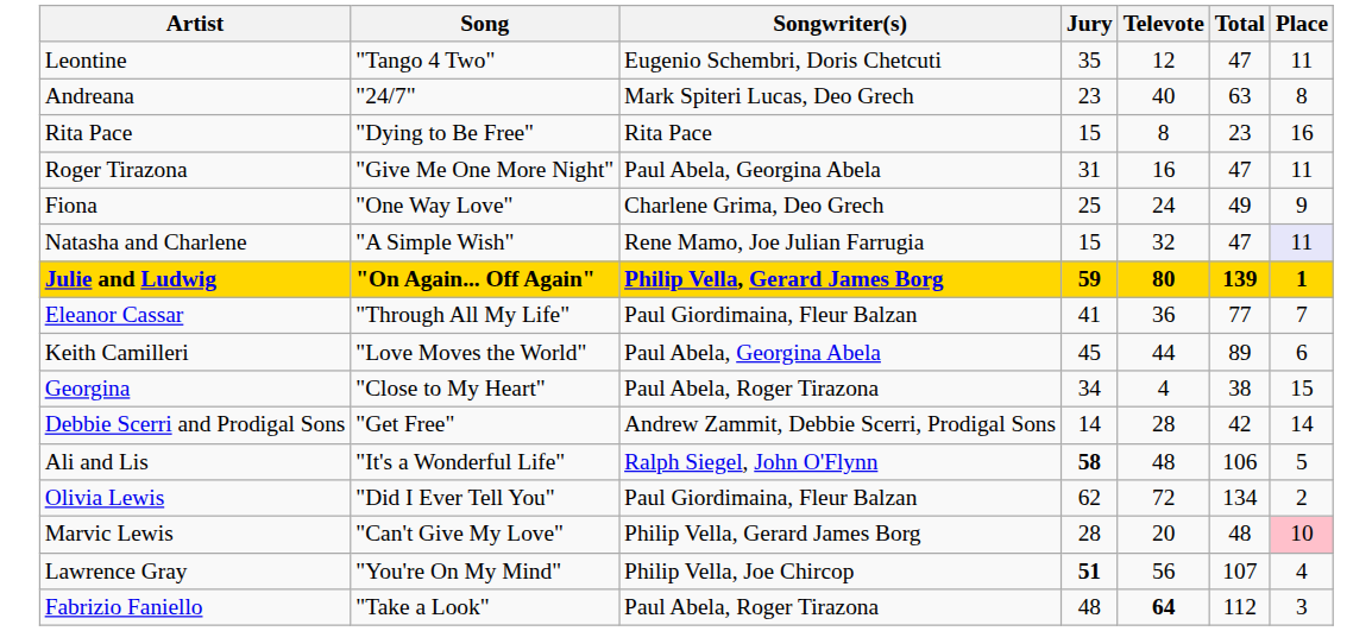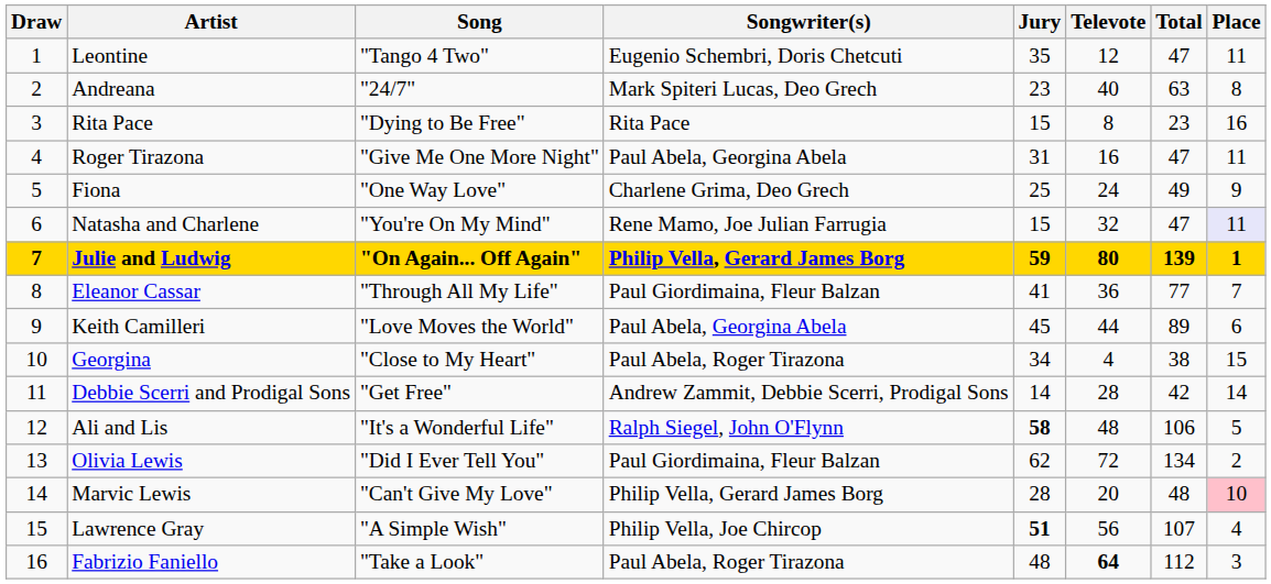+ column: Draw | 1 | 2 | 3 | 4 | 5 | 6 | 7 | 8 | 9 | 10 | 11 | 12 | 13 | 14 | 15 | 16
Natasha and Charlene | Song: "A Simple Wish" -> "You're On My Mind"
Lawrence Gray | Song: "You're On My Mind" -> "A Simple Wish"
